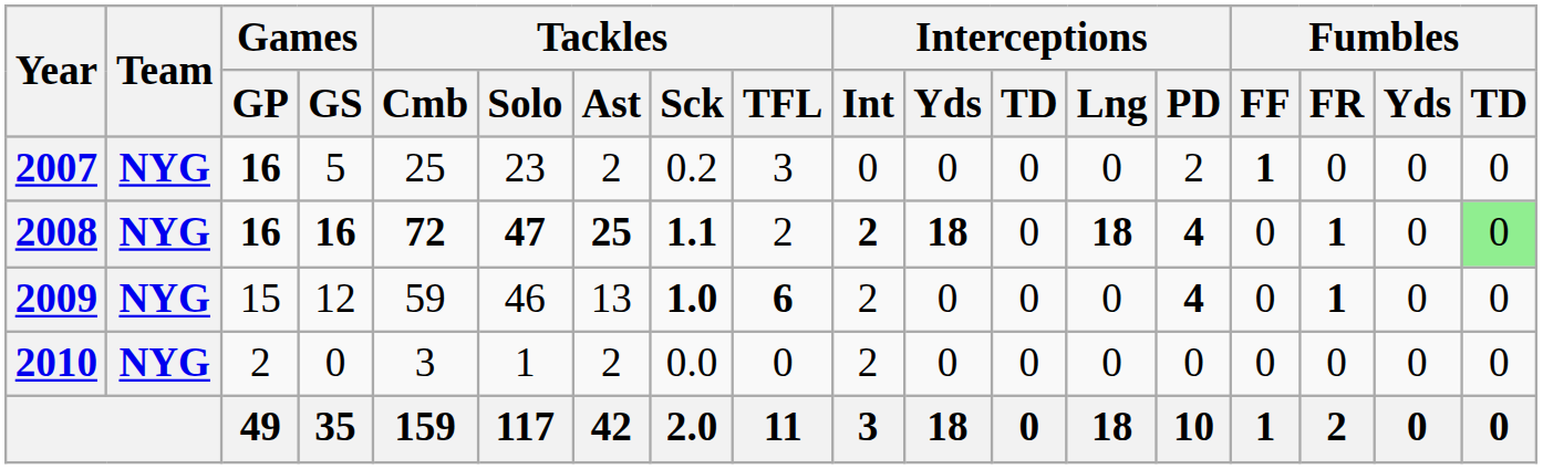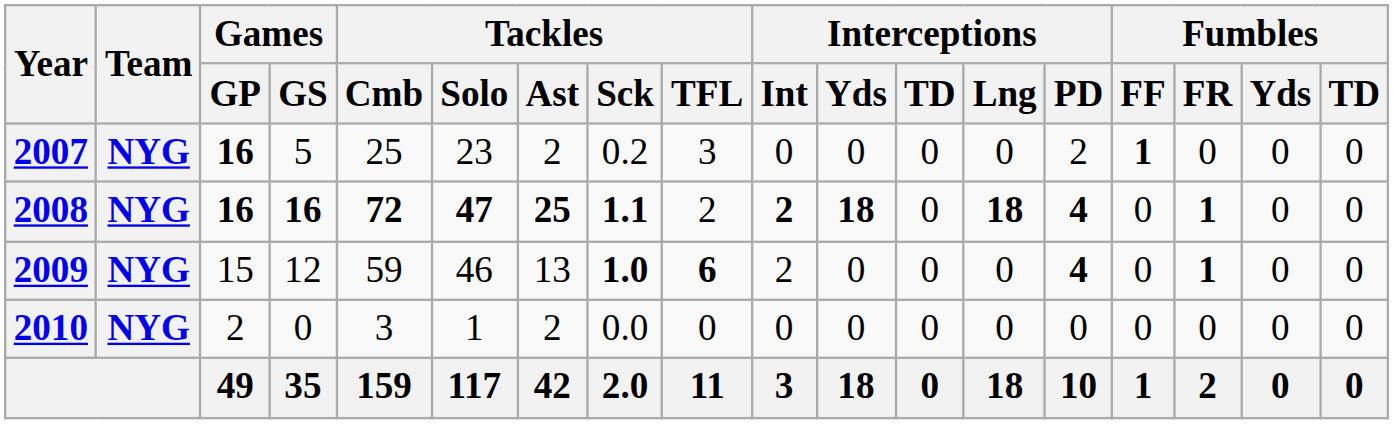2008 | Fumbles / TD: lightgreen background -> no background
2010 | Interceptions / Int: 2 -> 0
